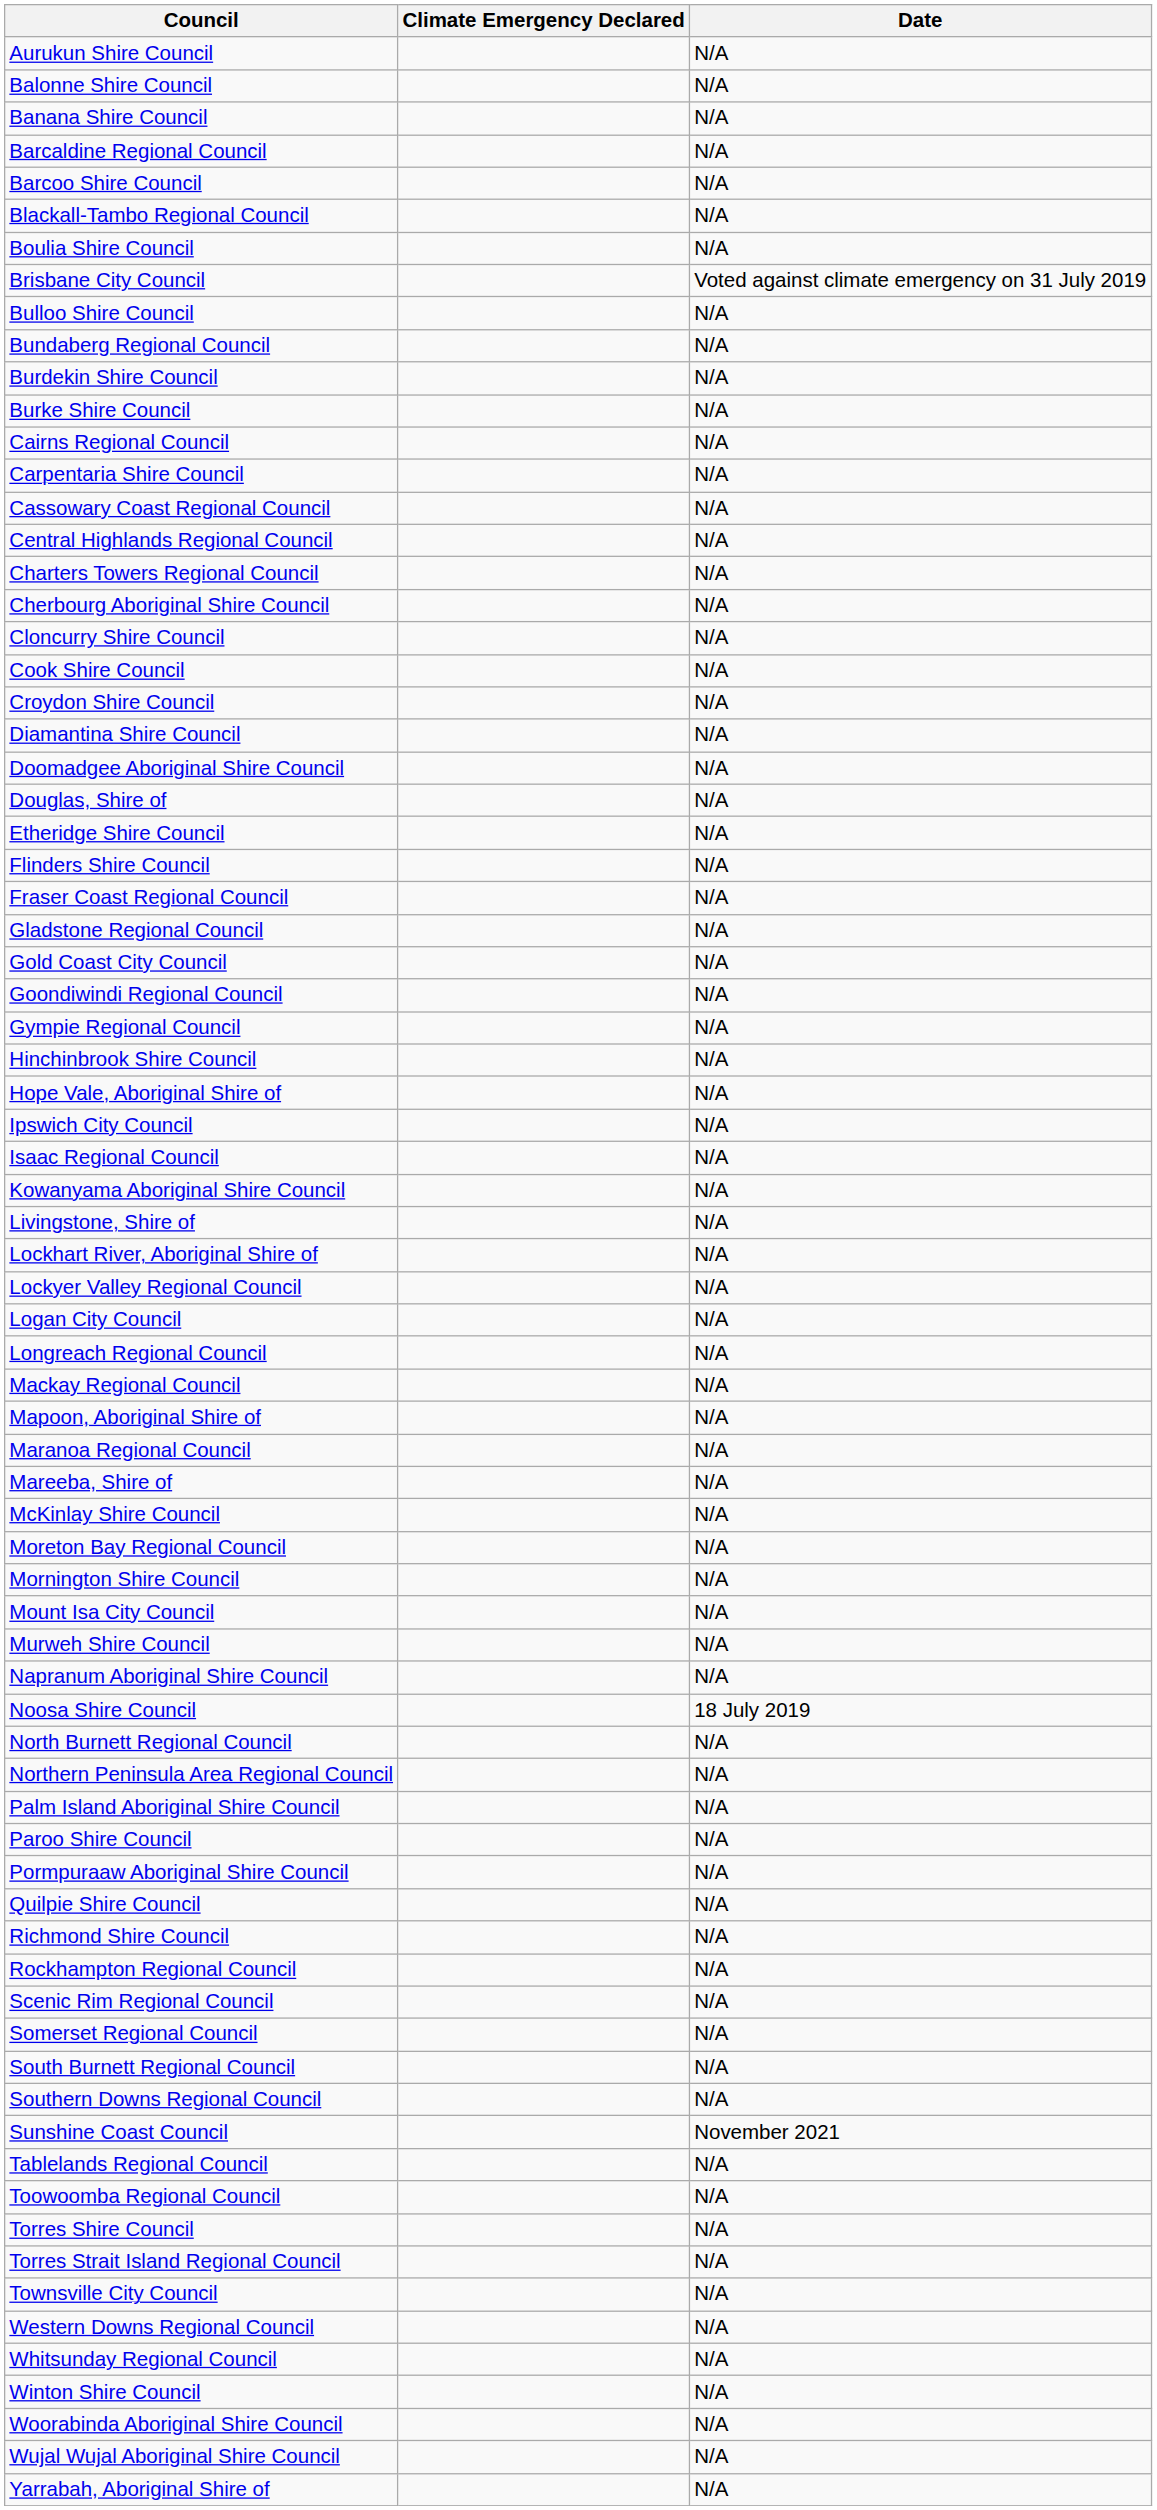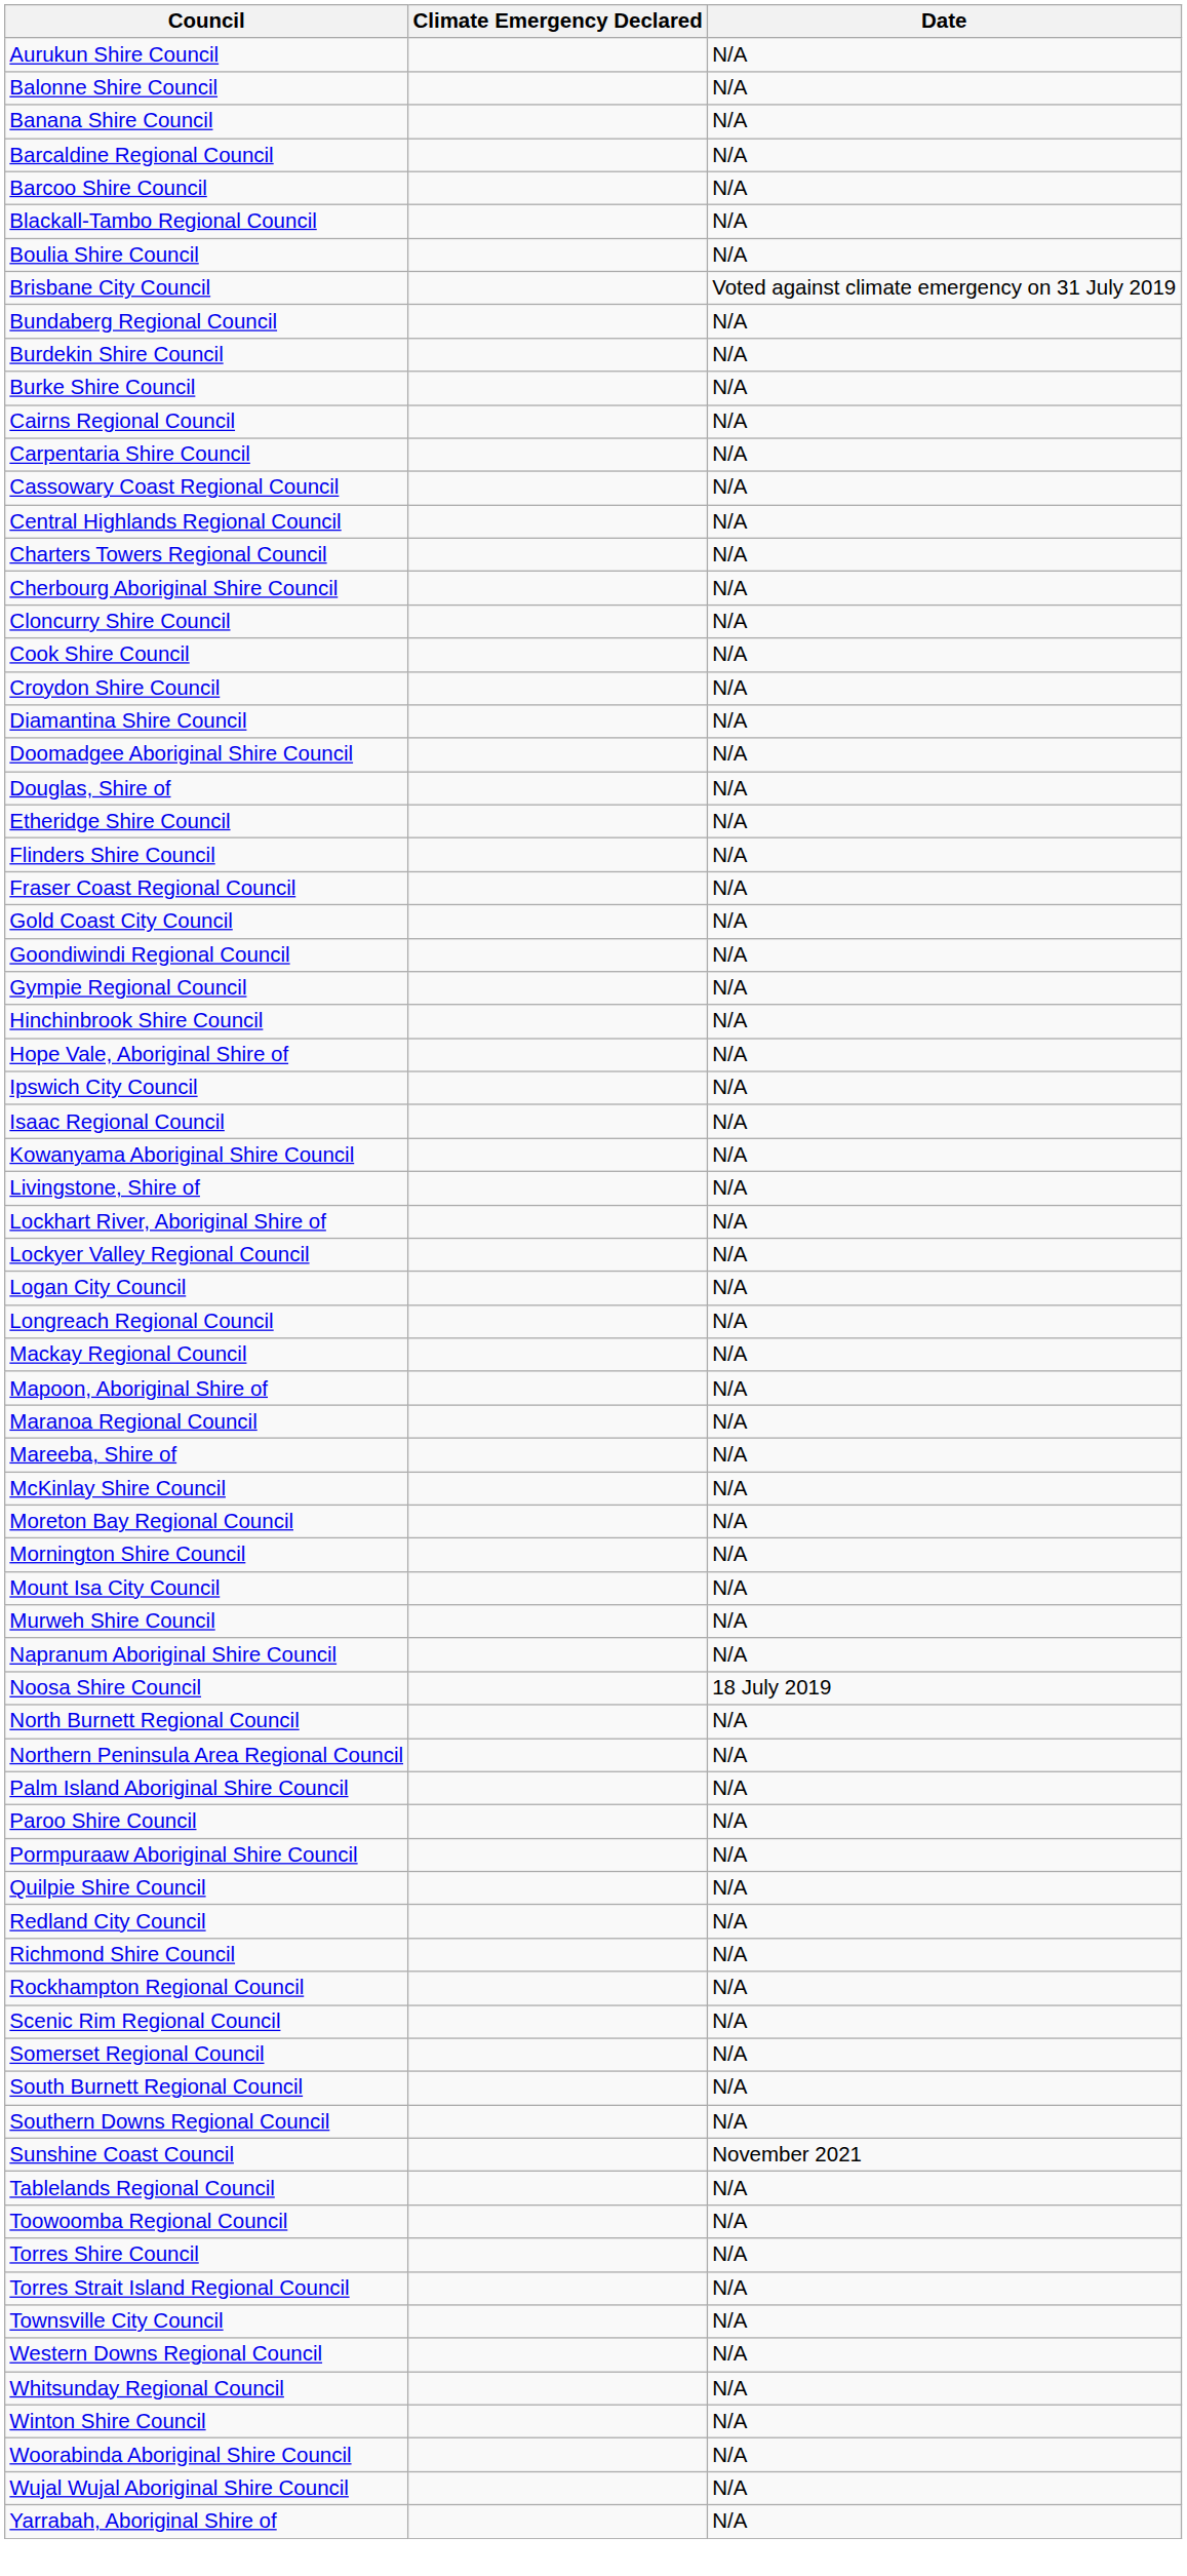- row: Bulloo Shire Council | N/A
- row: Gladstone Regional Council | N/A
+ row: Redland City Council | N/A
